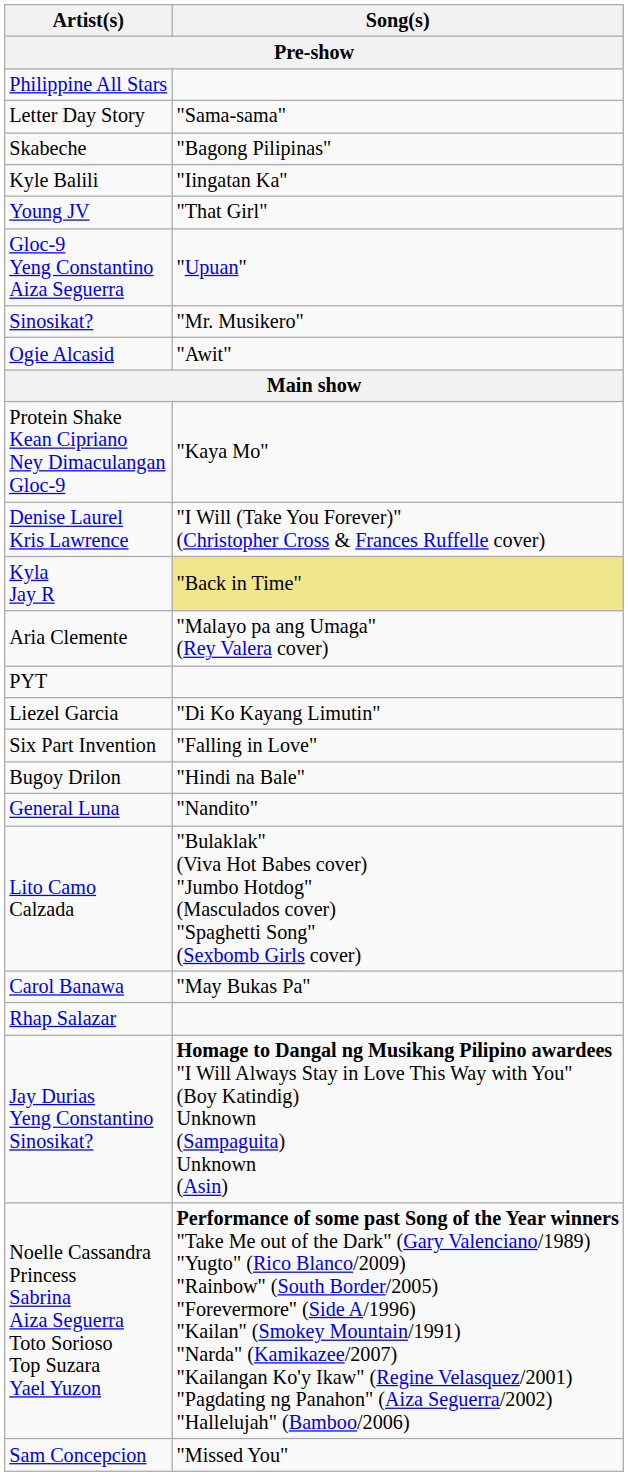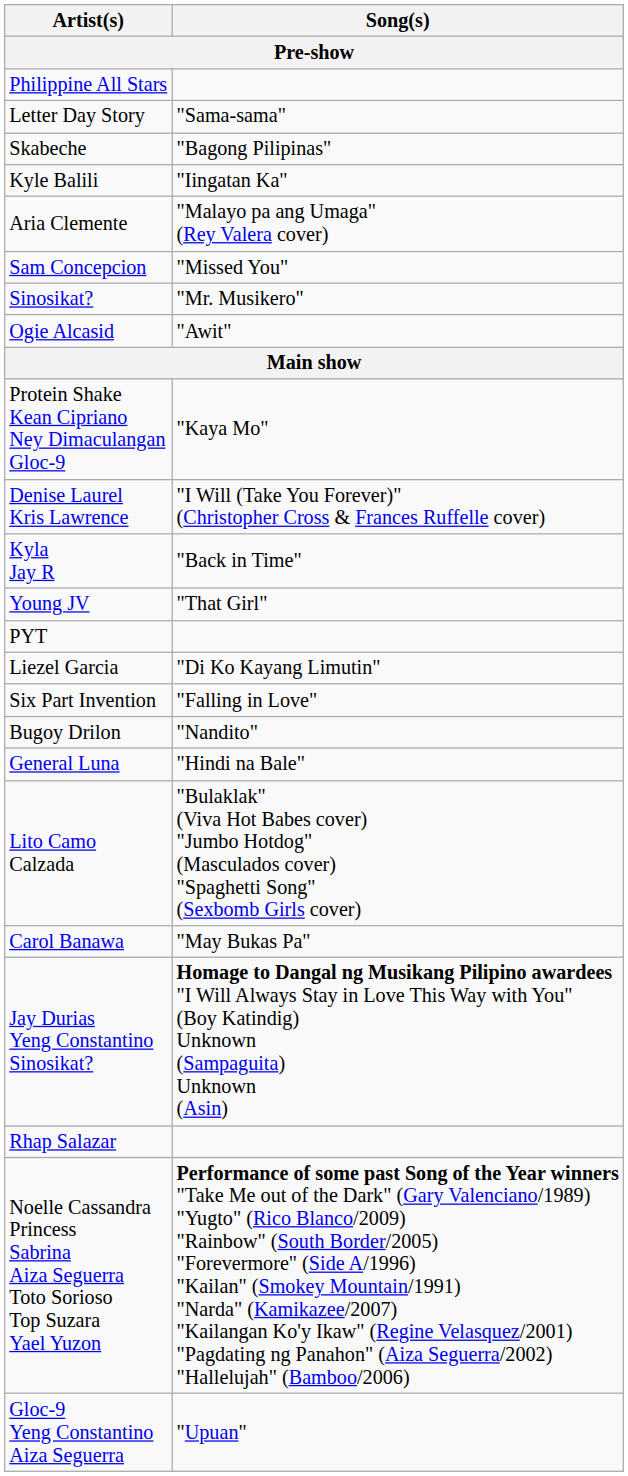rows swapped: Aria Clemente <-> Young JV
rows swapped: Sam Concepcion <-> Gloc-9 Yeng Constantino Aiza Seguerra
Kyla Jay R | Song(s): khaki background -> no background
Bugoy Drilon | Song(s): "Hindi na Bale" -> "Nandito"
General Luna | Song(s): "Nandito" -> "Hindi na Bale"
rows swapped: Rhap Salazar <-> Jay Durias Yeng Constantino Sinosikat?
